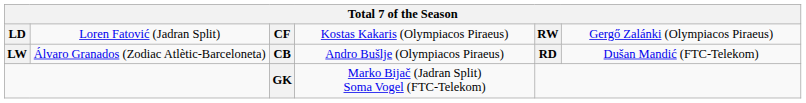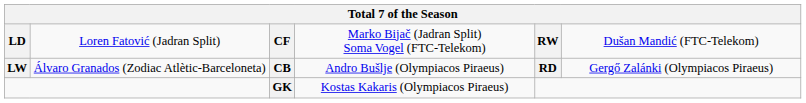CF | column 4: Kostas Kakaris (Olympiacos Piraeus) -> Marko Bijač (Jadran Split) Soma Vogel (FTC-Telekom)
CF | column 6: Gergő Zalánki (Olympiacos Piraeus) -> Dušan Mandić (FTC-Telekom)
CB | column 6: Dušan Mandić (FTC-Telekom) -> Gergő Zalánki (Olympiacos Piraeus)
GK | column 4: Marko Bijač (Jadran Split) Soma Vogel (FTC-Telekom) -> Kostas Kakaris (Olympiacos Piraeus)
